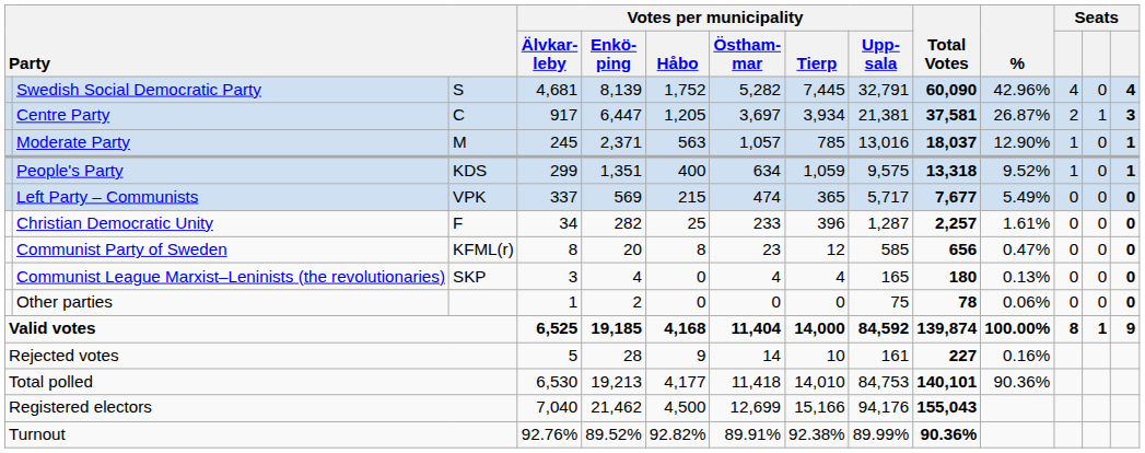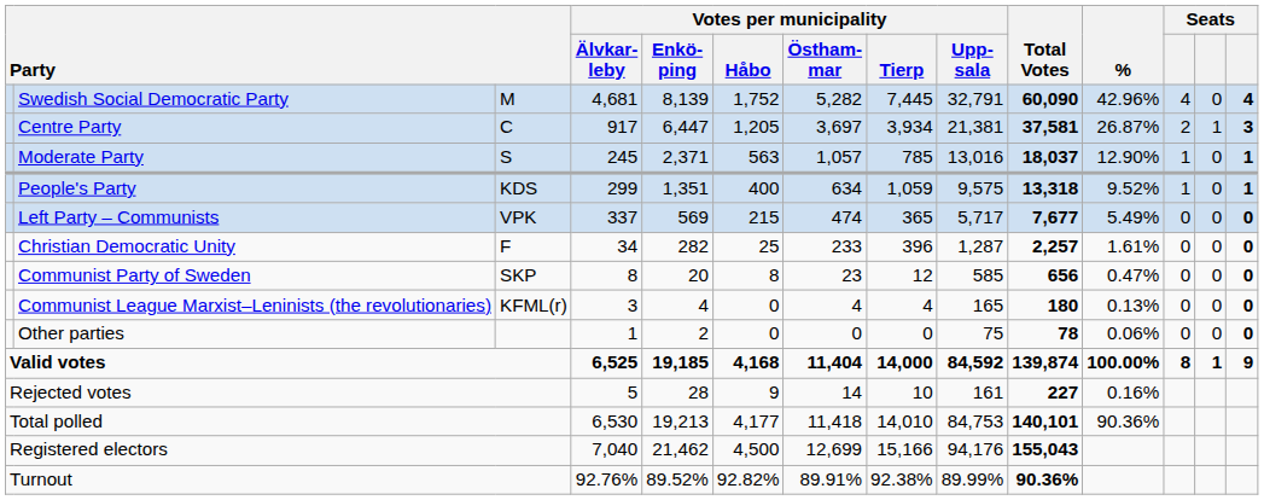Swedish Social Democratic Party | column 3: S -> M
Moderate Party | column 3: M -> S
Communist Party of Sweden | column 3: KFML(r) -> SKP
Communist League Marxist–Leninists (the revolutionaries) | column 3: SKP -> KFML(r)
